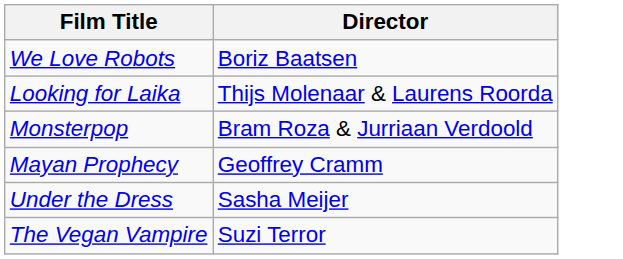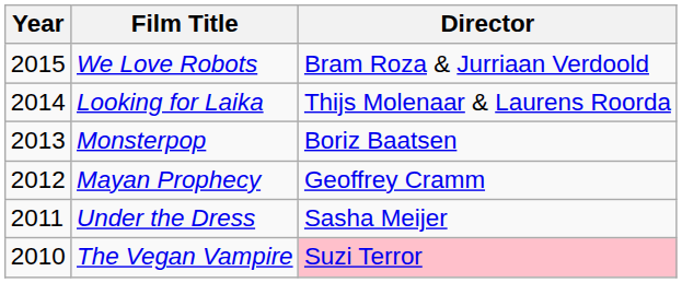+ column: Year | 2015 | 2014 | 2013 | 2012 | 2011 | 2010
We Love Robots | Director: Boriz Baatsen -> Bram Roza & Jurriaan Verdoold
Monsterpop | Director: Bram Roza & Jurriaan Verdoold -> Boriz Baatsen
The Vegan Vampire | Director: no background -> pink background
